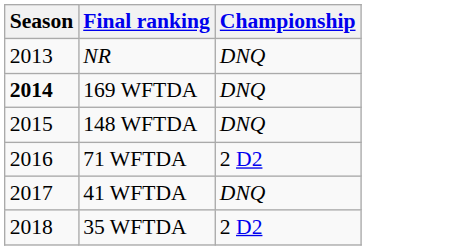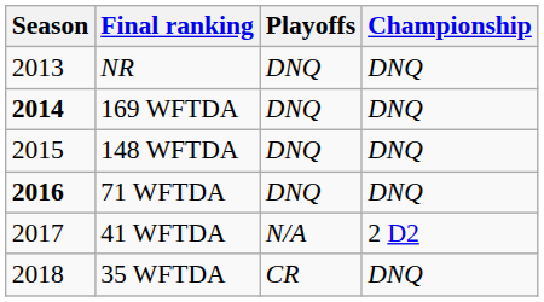+ column: Playoffs | DNQ | DNQ | DNQ | DNQ | N/A | CR
71 WFTDA | Season: normal -> bold
71 WFTDA | Championship: 2 D2 -> DNQ
41 WFTDA | Championship: DNQ -> 2 D2
35 WFTDA | Championship: 2 D2 -> DNQ
